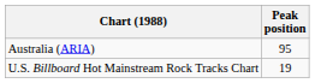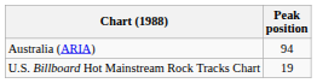Australia (ARIA) | Peak position: 95 -> 94
